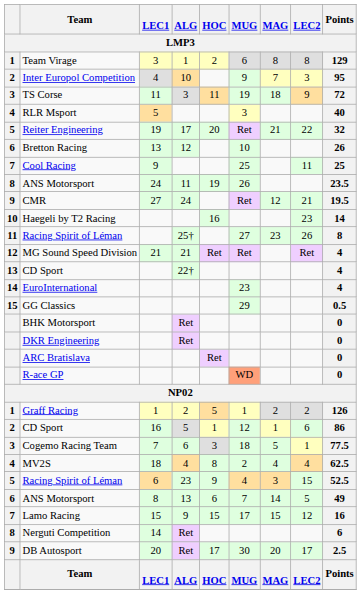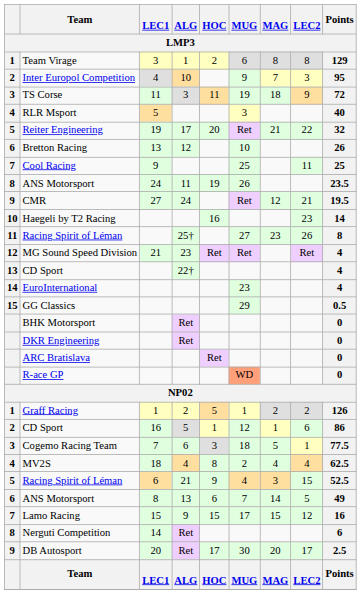MG Sound Speed Division | ALG: 21 -> 23
Racing Spirit of Léman / 6 | ALG: 23 -> 21
